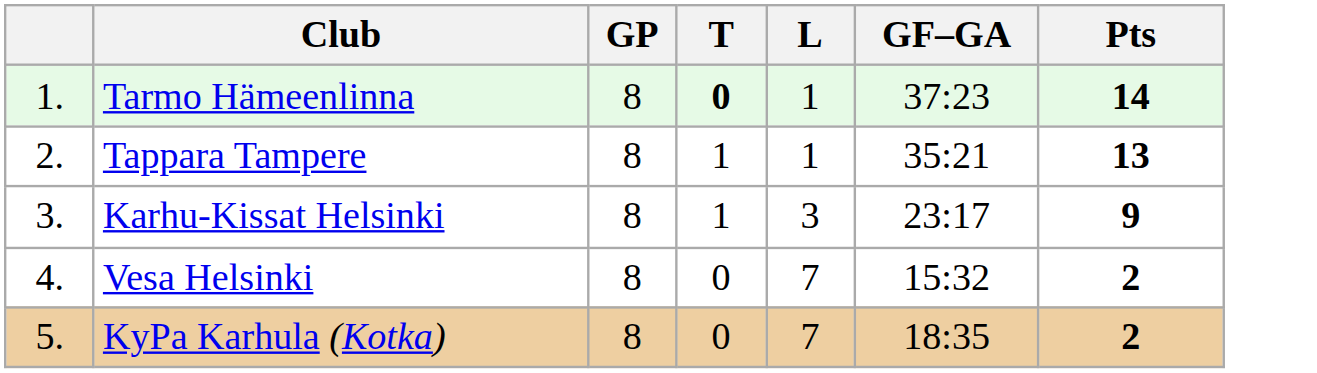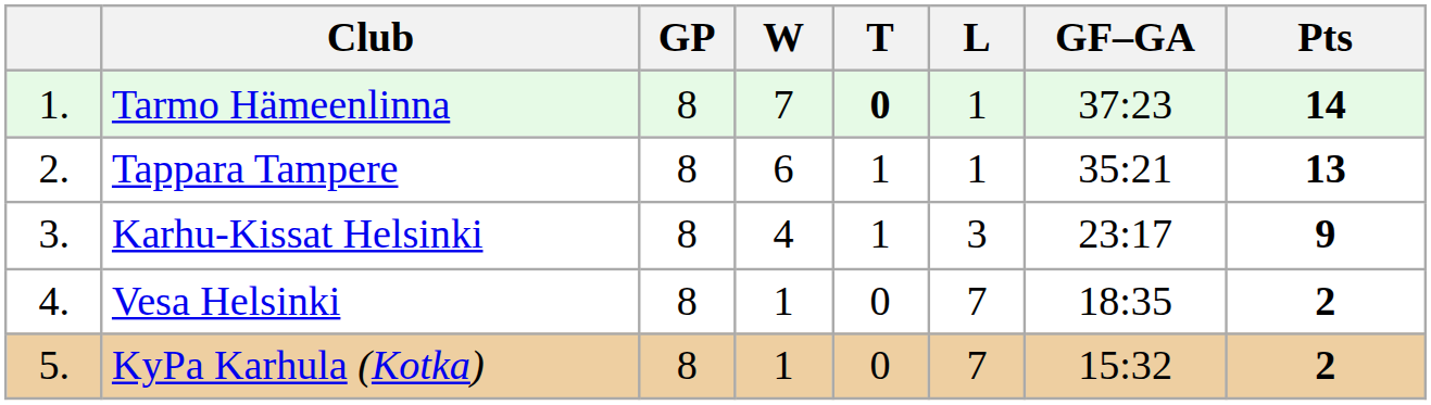+ column: W | 7 | 6 | 4 | 1 | 1
Vesa Helsinki | GF–GA: 15:32 -> 18:35
KyPa Karhula (Kotka) | GF–GA: 18:35 -> 15:32
